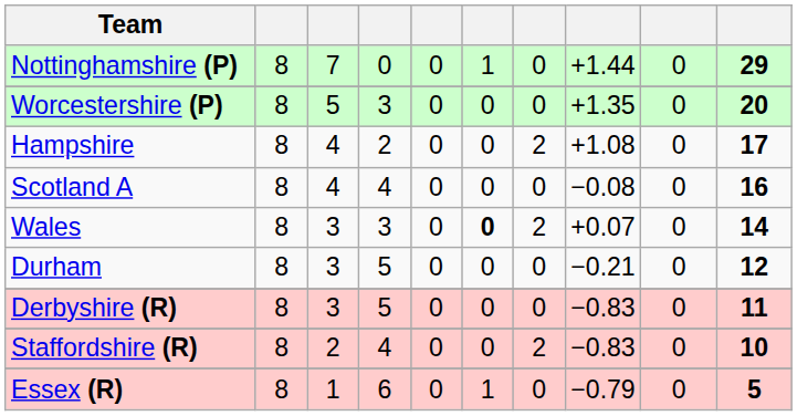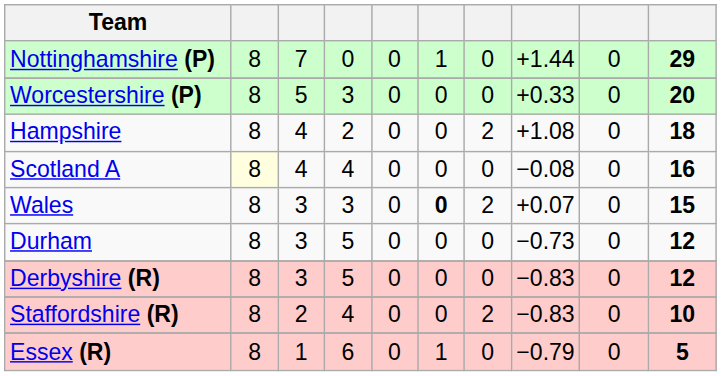Worcestershire (P) | column 8: +1.35 -> +0.33
Hampshire | column 10: 17 -> 18
Scotland A | column 2: no background -> lightyellow background
Wales | column 10: 14 -> 15
Durham | column 8: −0.21 -> −0.73
Derbyshire (R) | column 10: 11 -> 12
